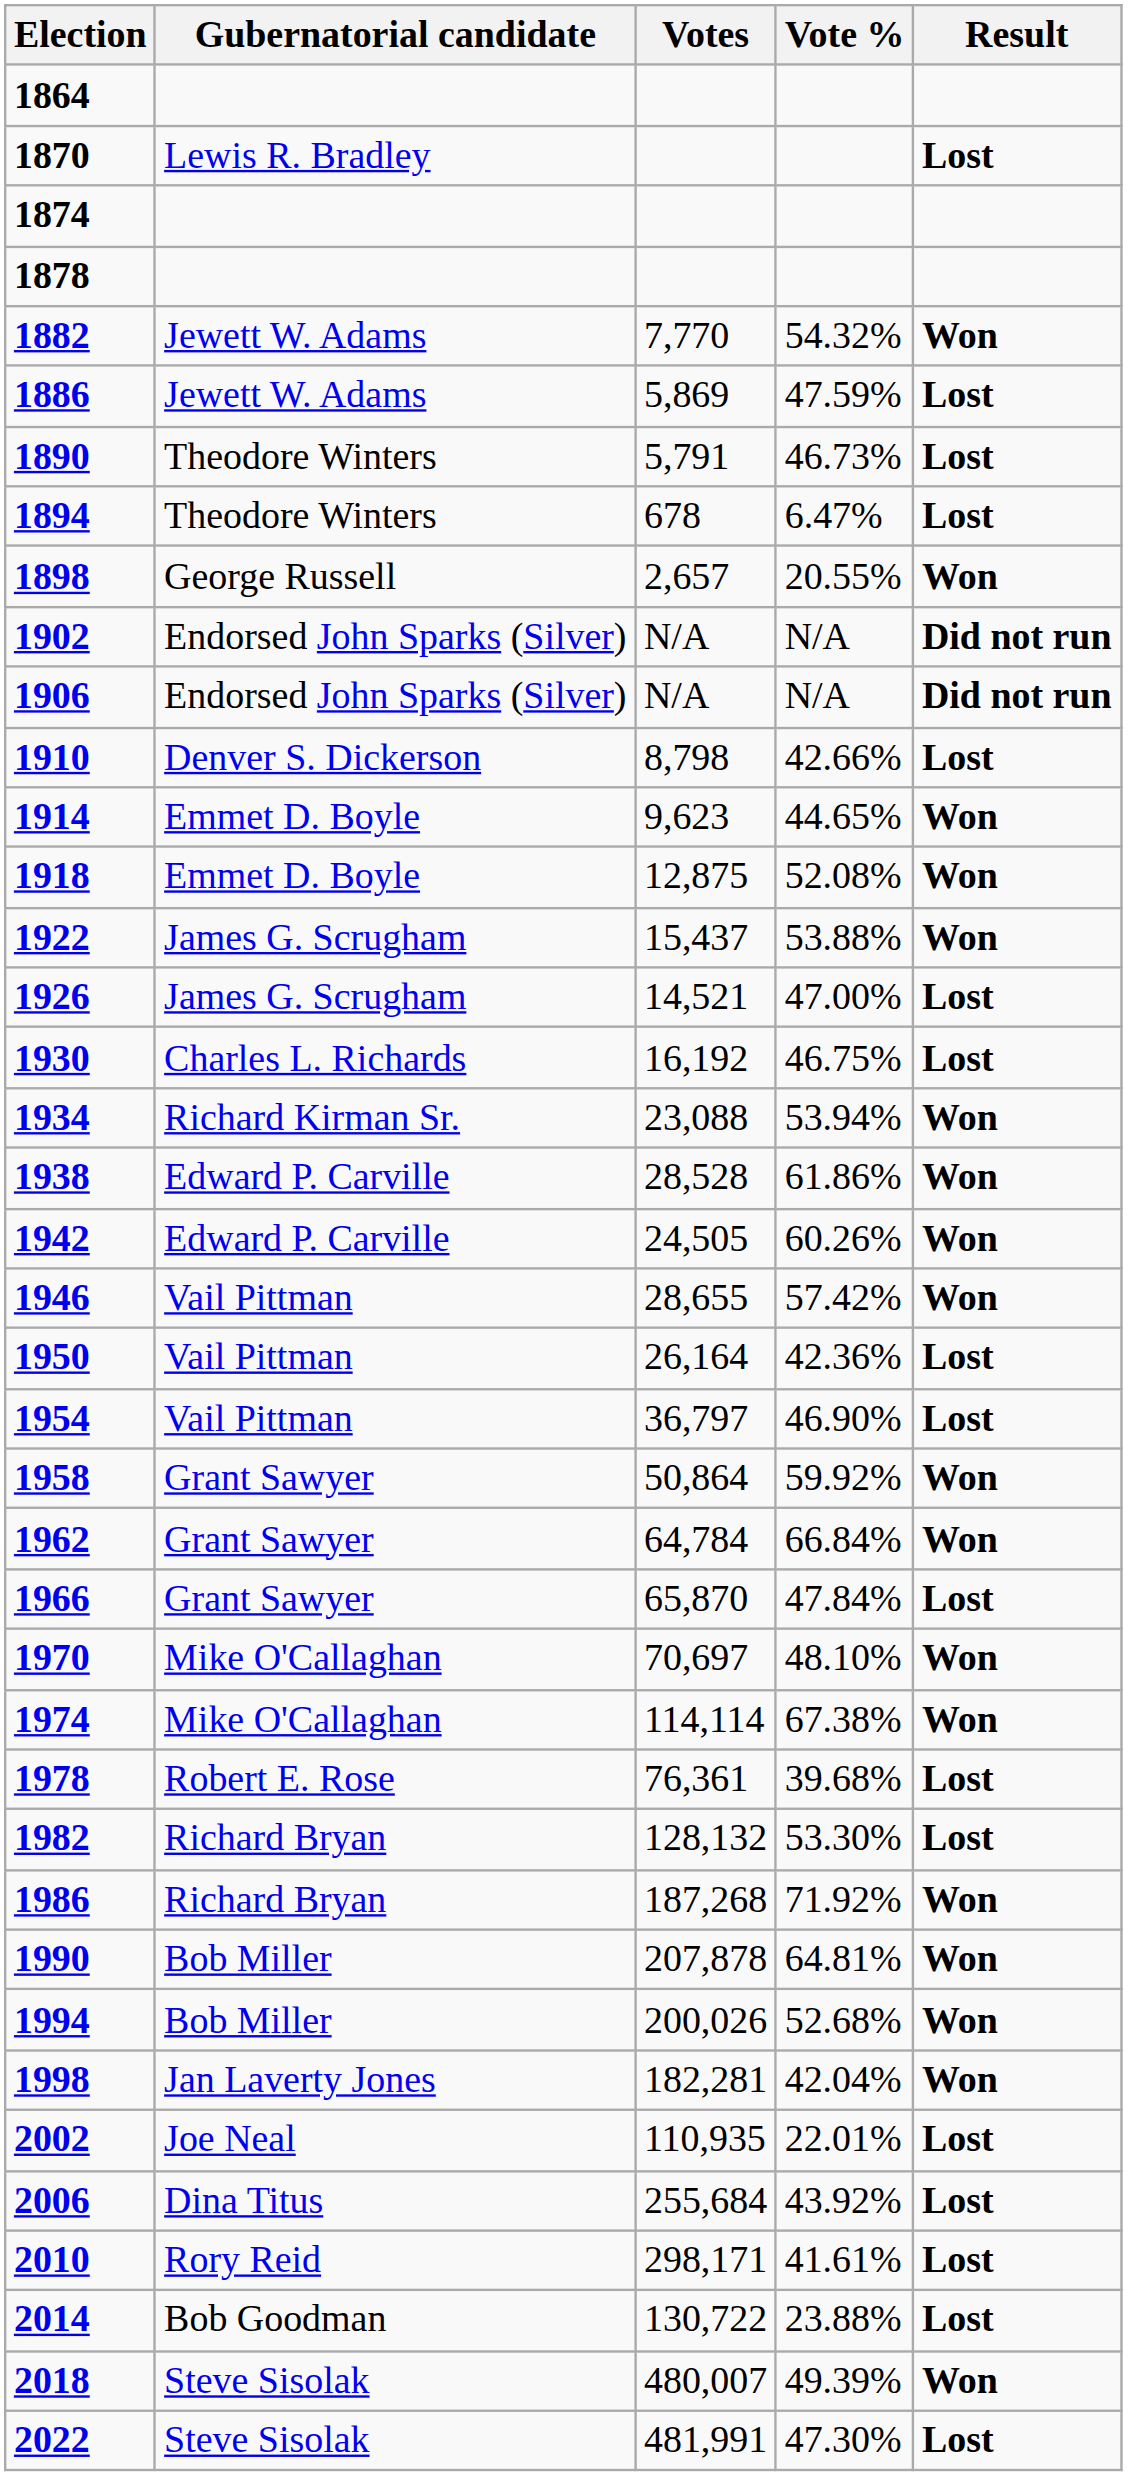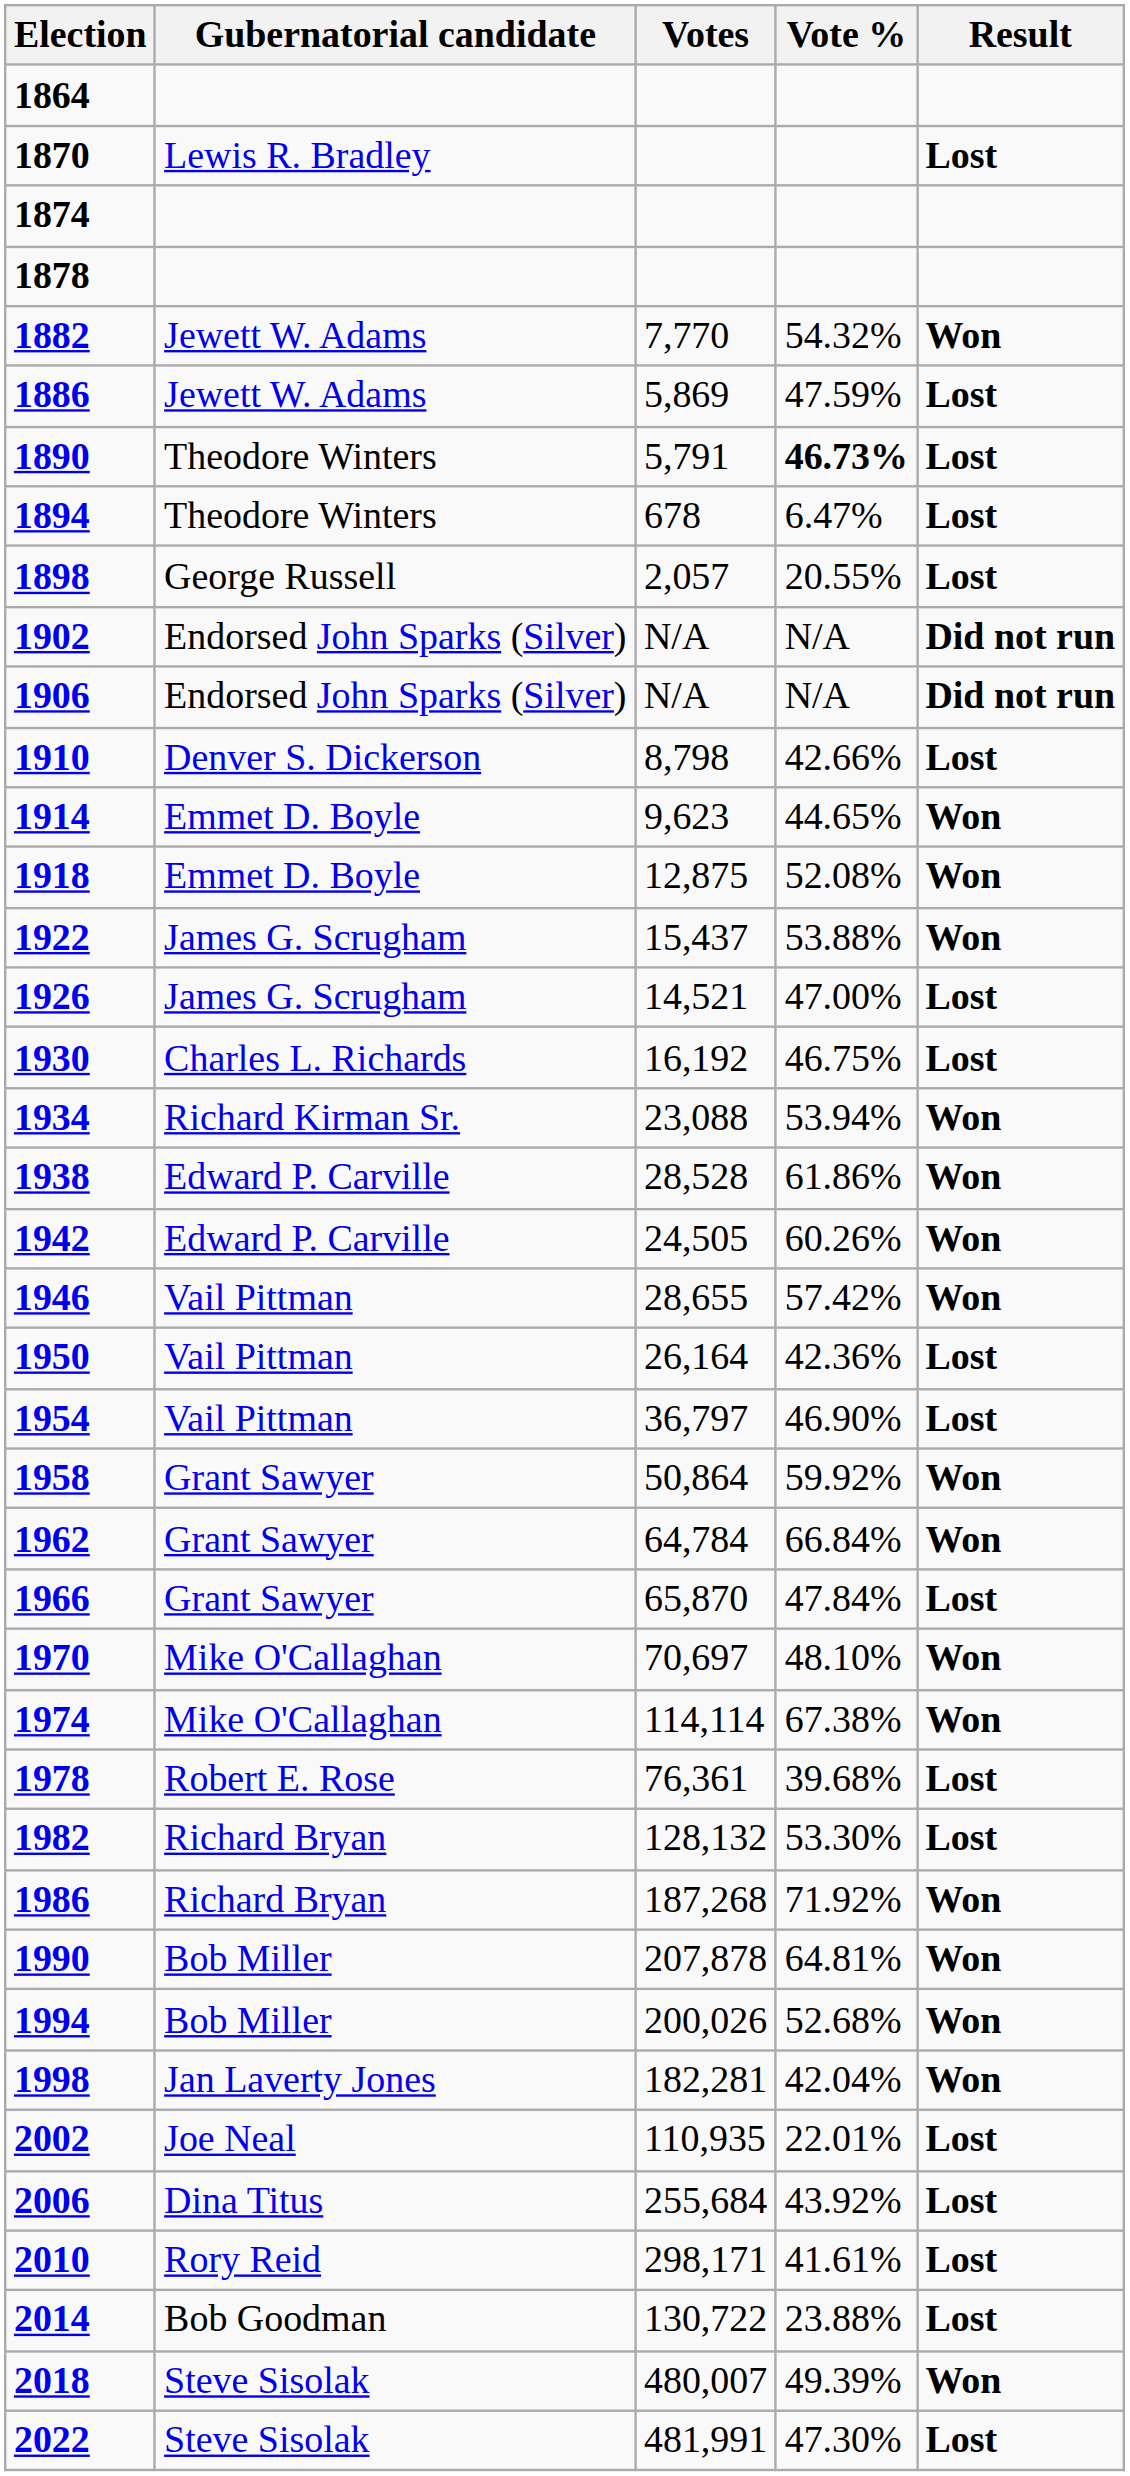1890 | Vote %: normal -> bold
1898 | Votes: 2,657 -> 2,057
1898 | Result: Won -> Lost
